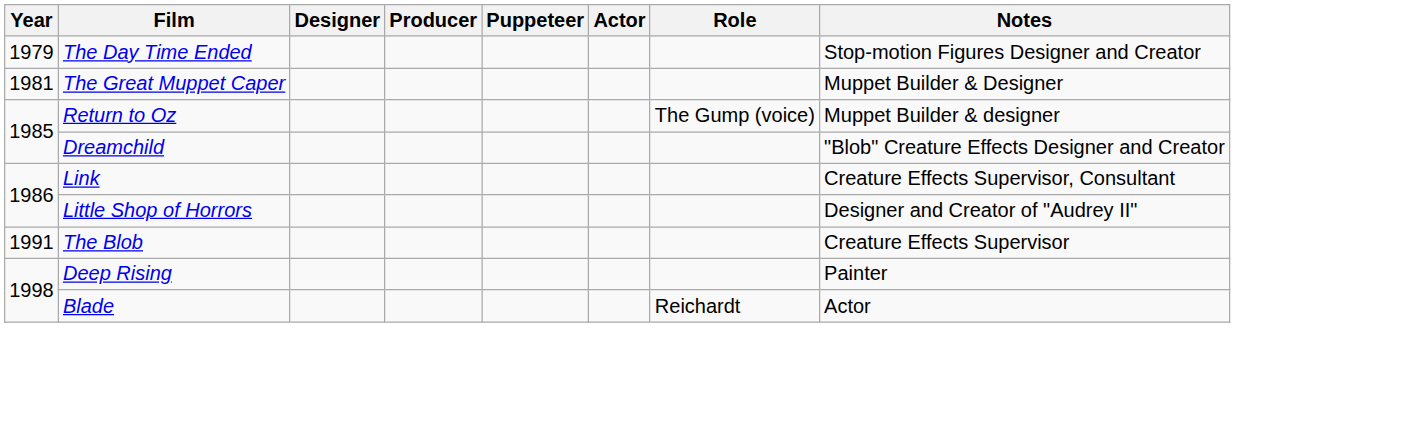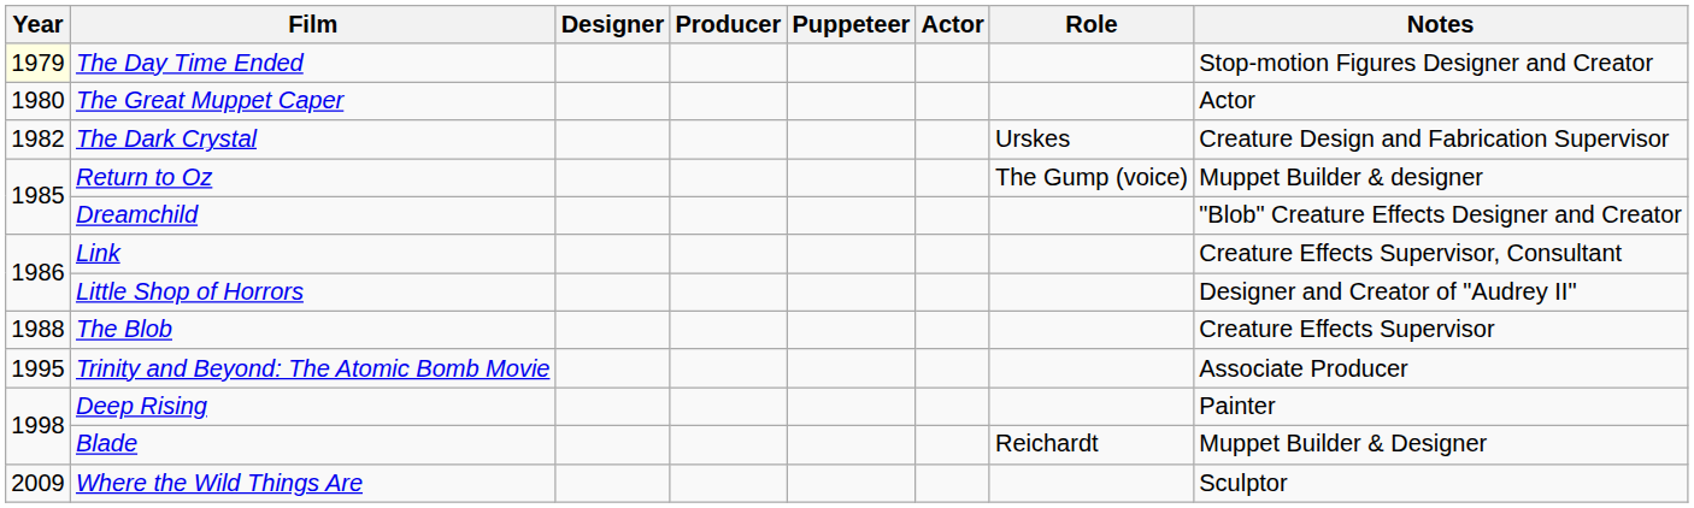The Day Time Ended | Year: no background -> lightyellow background
The Great Muppet Caper | Year: 1981 -> 1980
The Great Muppet Caper | Notes: Muppet Builder & Designer -> Actor
+ row: 1982 | The Dark Crystal | Urskes | Creature Design and Fabrication Supervisor
The Blob | Year: 1991 -> 1988
+ row: 1995 | Trinity and Beyond: The Atomic Bomb Movie | Associate Producer
Blade | Notes: Actor -> Muppet Builder & Designer
+ row: 2009 | Where the Wild Things Are | Sculptor
